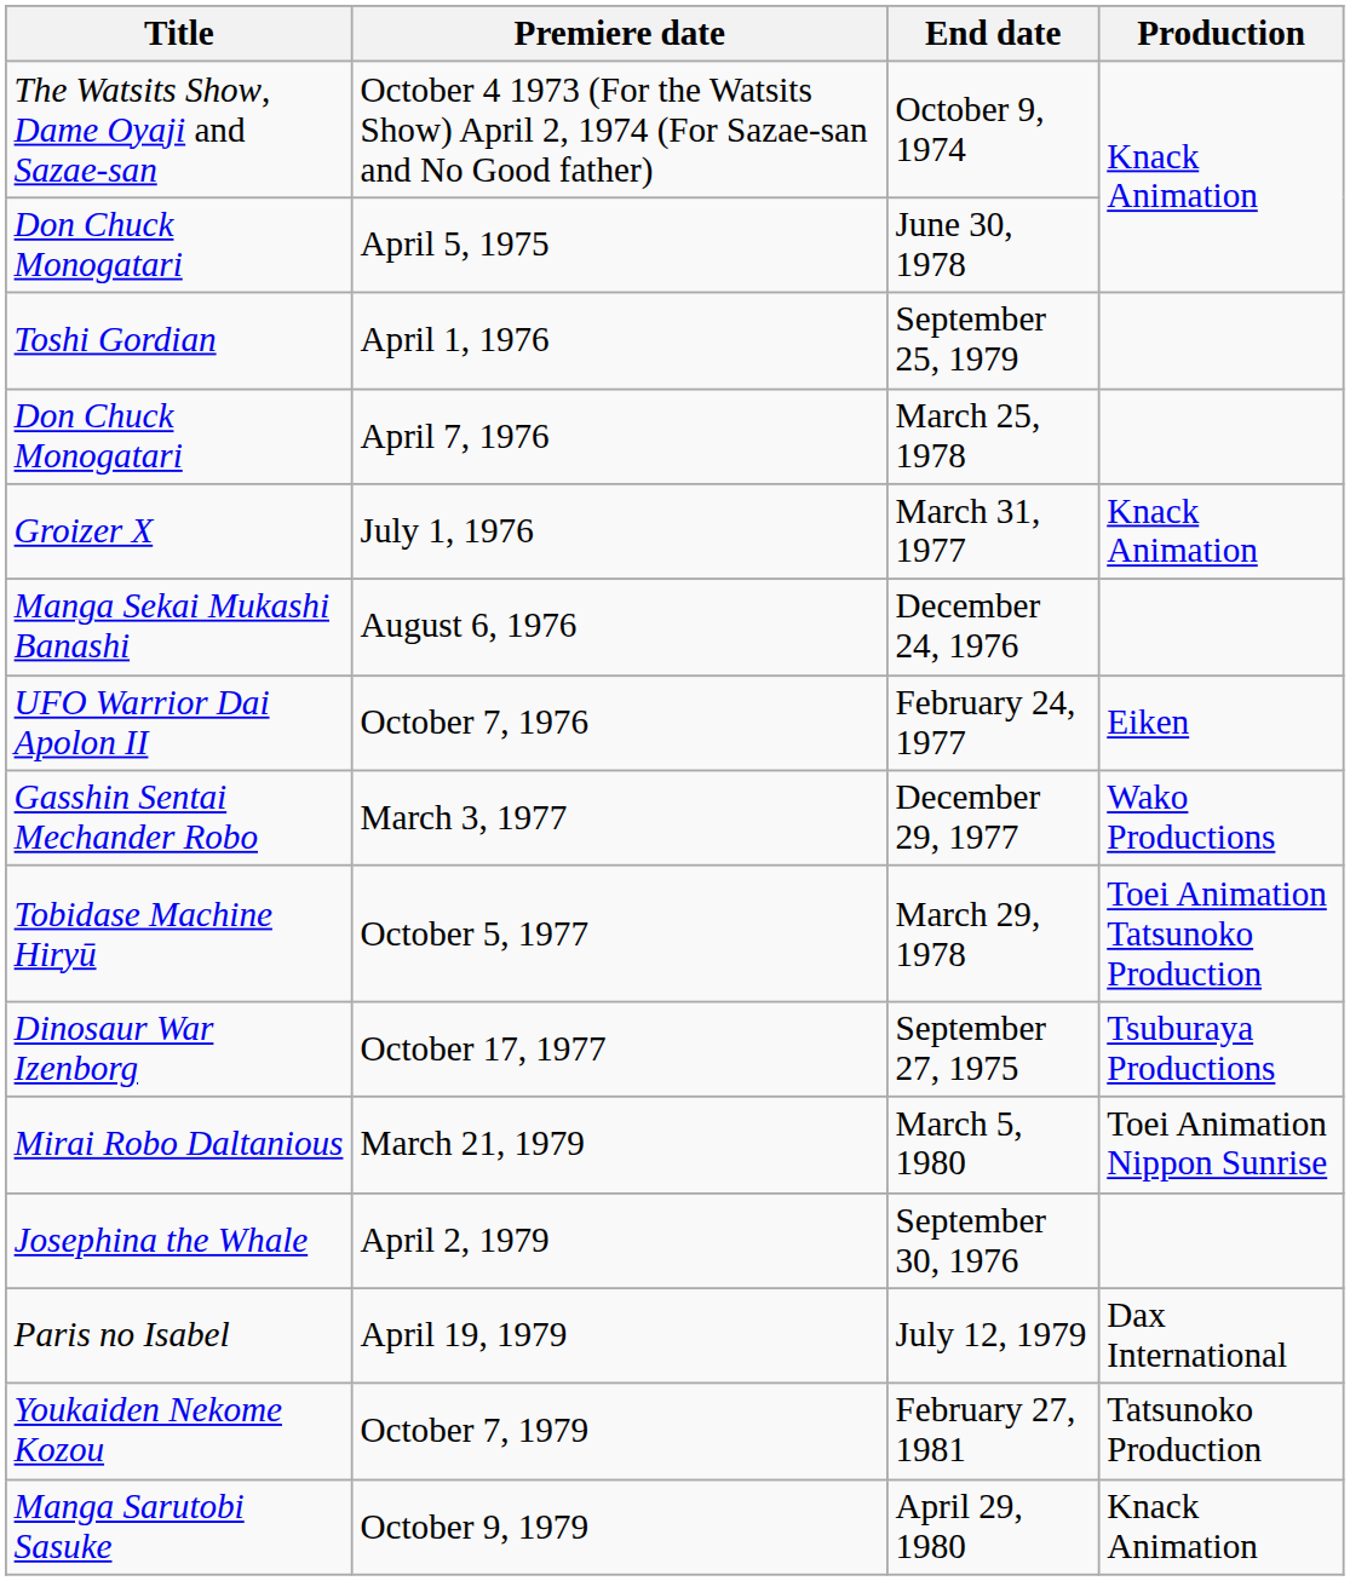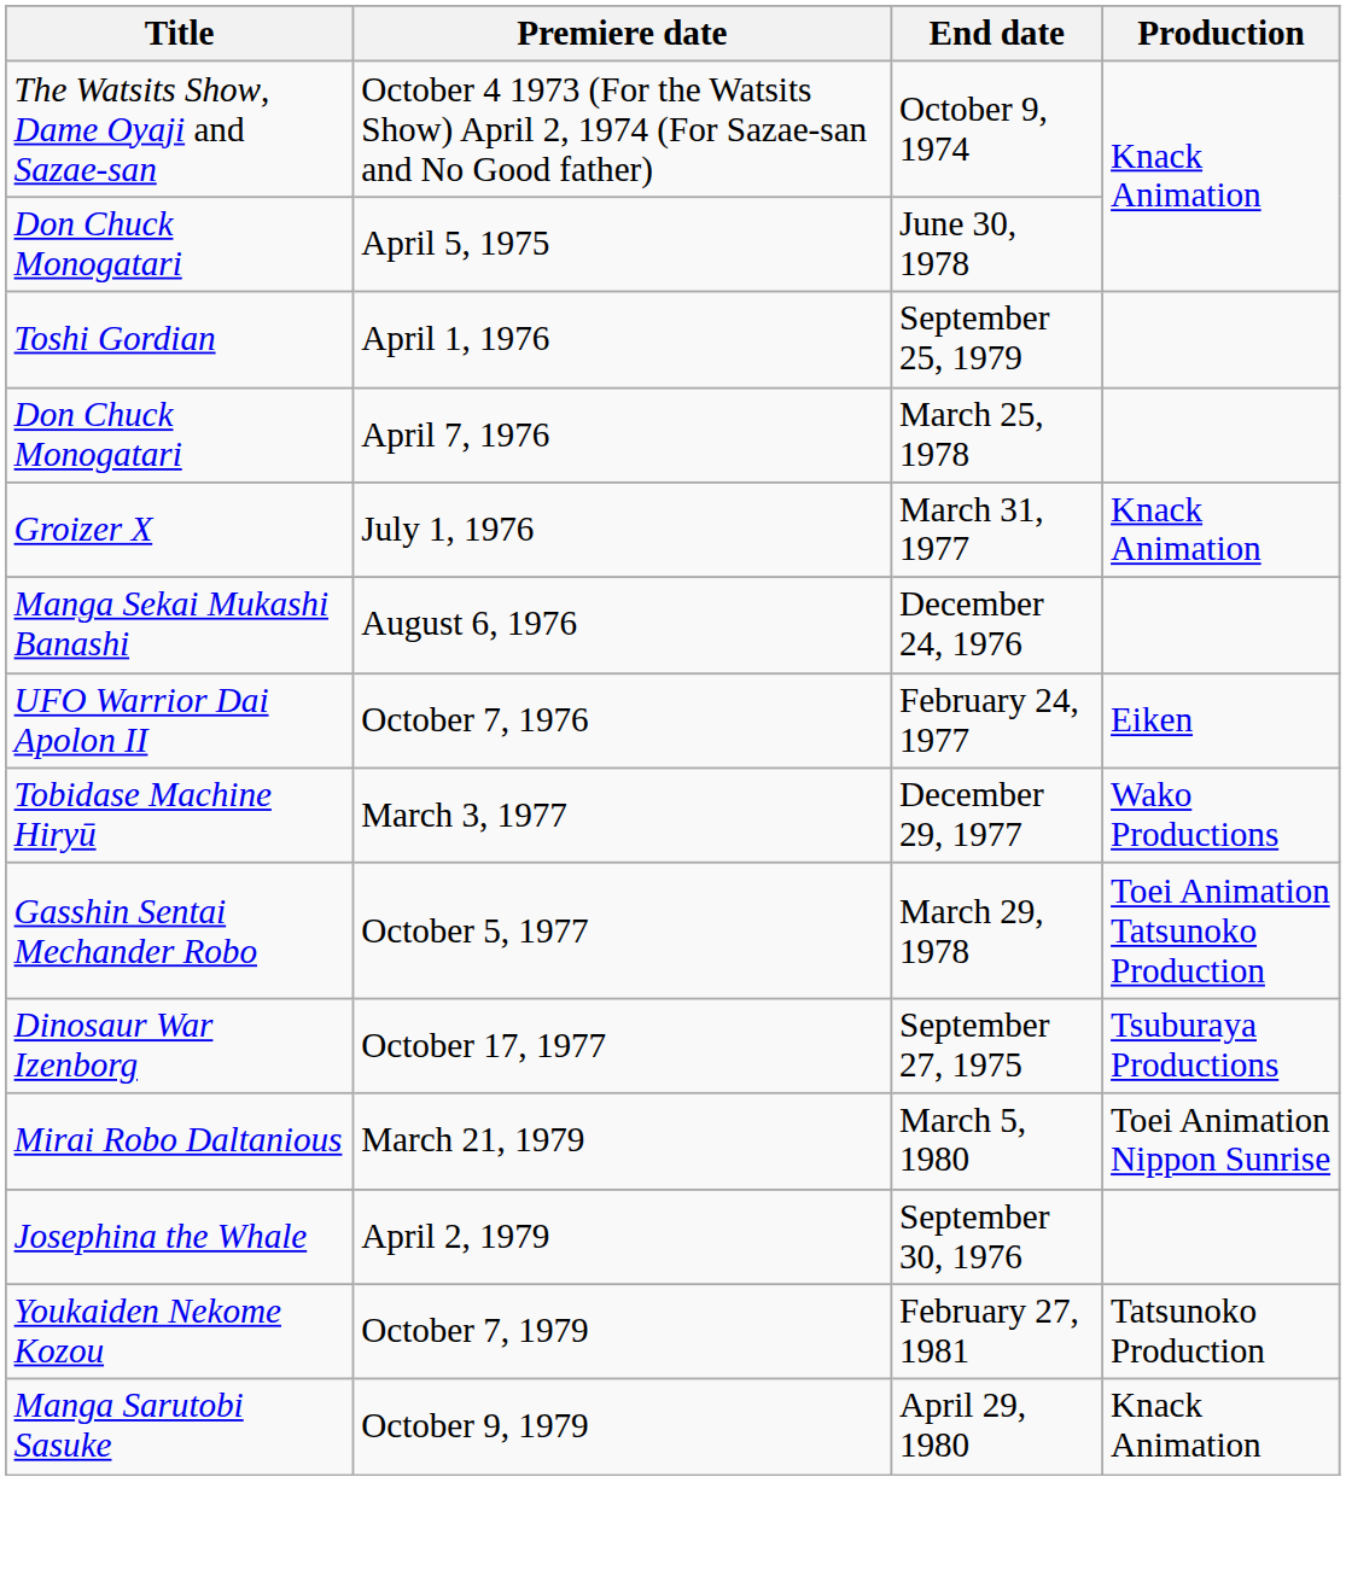March 3, 1977 | Title: Gasshin Sentai Mechander Robo -> Tobidase Machine Hiryū
October 5, 1977 | Title: Tobidase Machine Hiryū -> Gasshin Sentai Mechander Robo
- row: Paris no Isabel | April 19, 1979 | July 12, 1979 | Dax International
